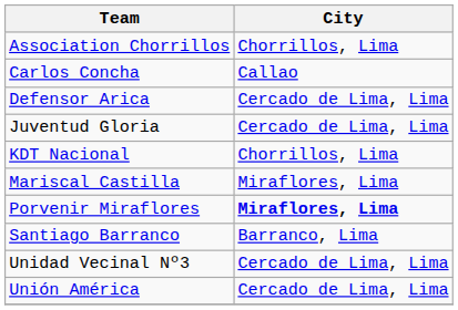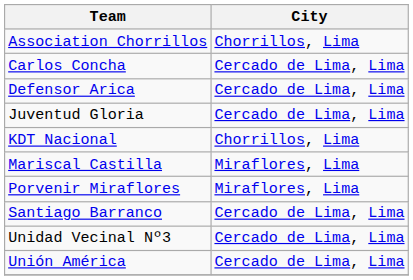Carlos Concha | City: Callao -> Cercado de Lima, Lima
Porvenir Miraflores | City: bold -> normal
Santiago Barranco | City: Barranco, Lima -> Cercado de Lima, Lima
